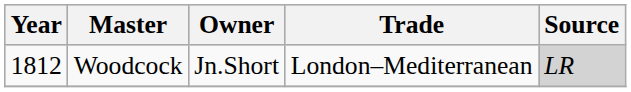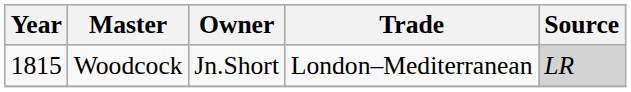Woodcock | Year: 1812 -> 1815
